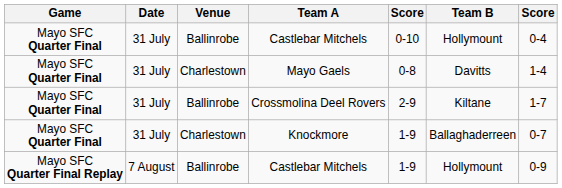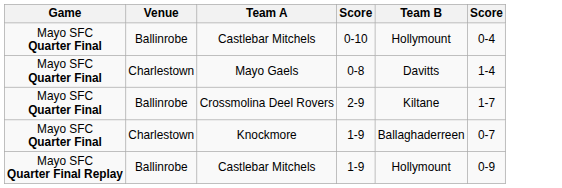- column: Date | 31 July | 31 July | 31 July | 31 July | 7 August
